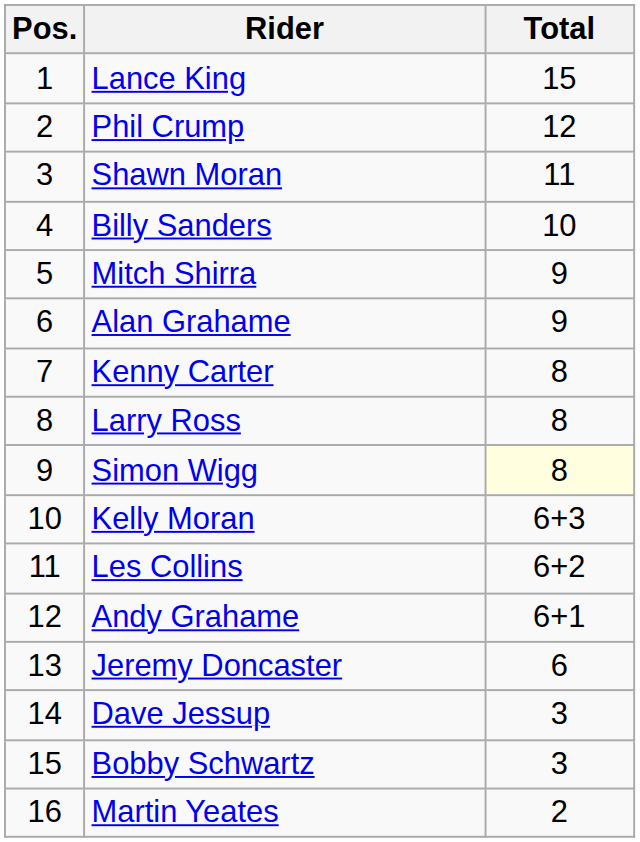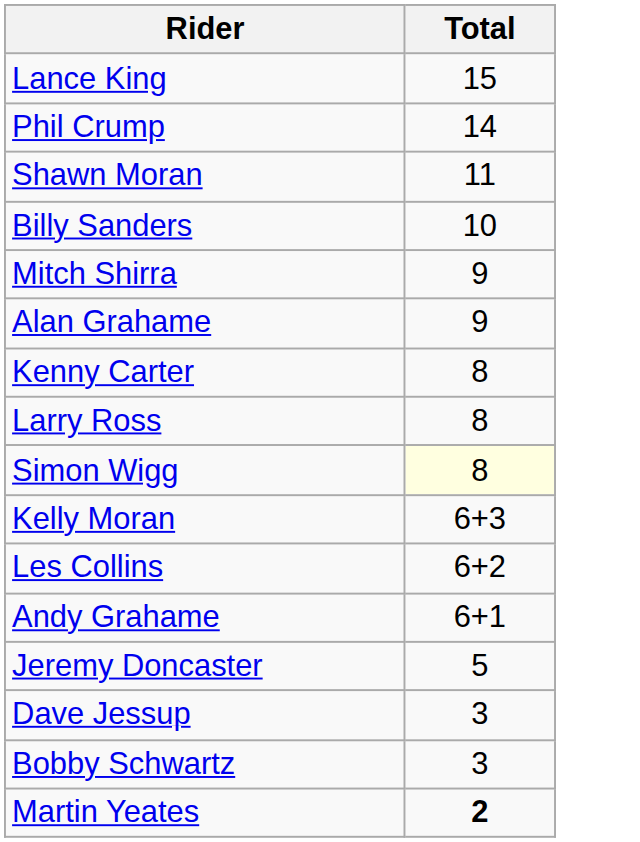- column: Pos. | 1 | 2 | 3 | 4 | 5 | 6 | 7 | 8 | 9 | 10 | 11 | 12 | 13 | 14 | 15 | 16
Phil Crump | Total: 12 -> 14
Jeremy Doncaster | Total: 6 -> 5
Martin Yeates | Total: normal -> bold
